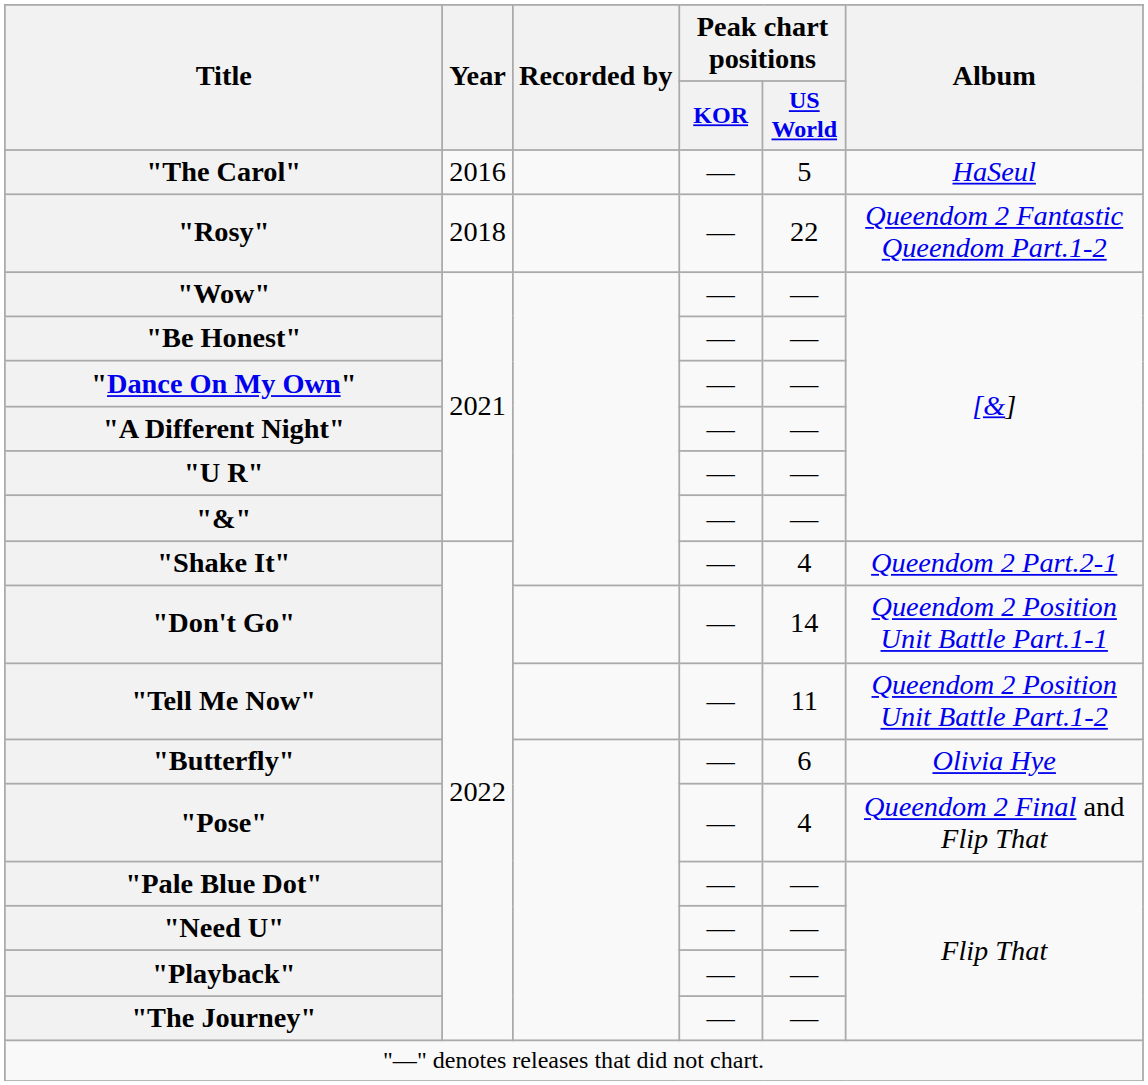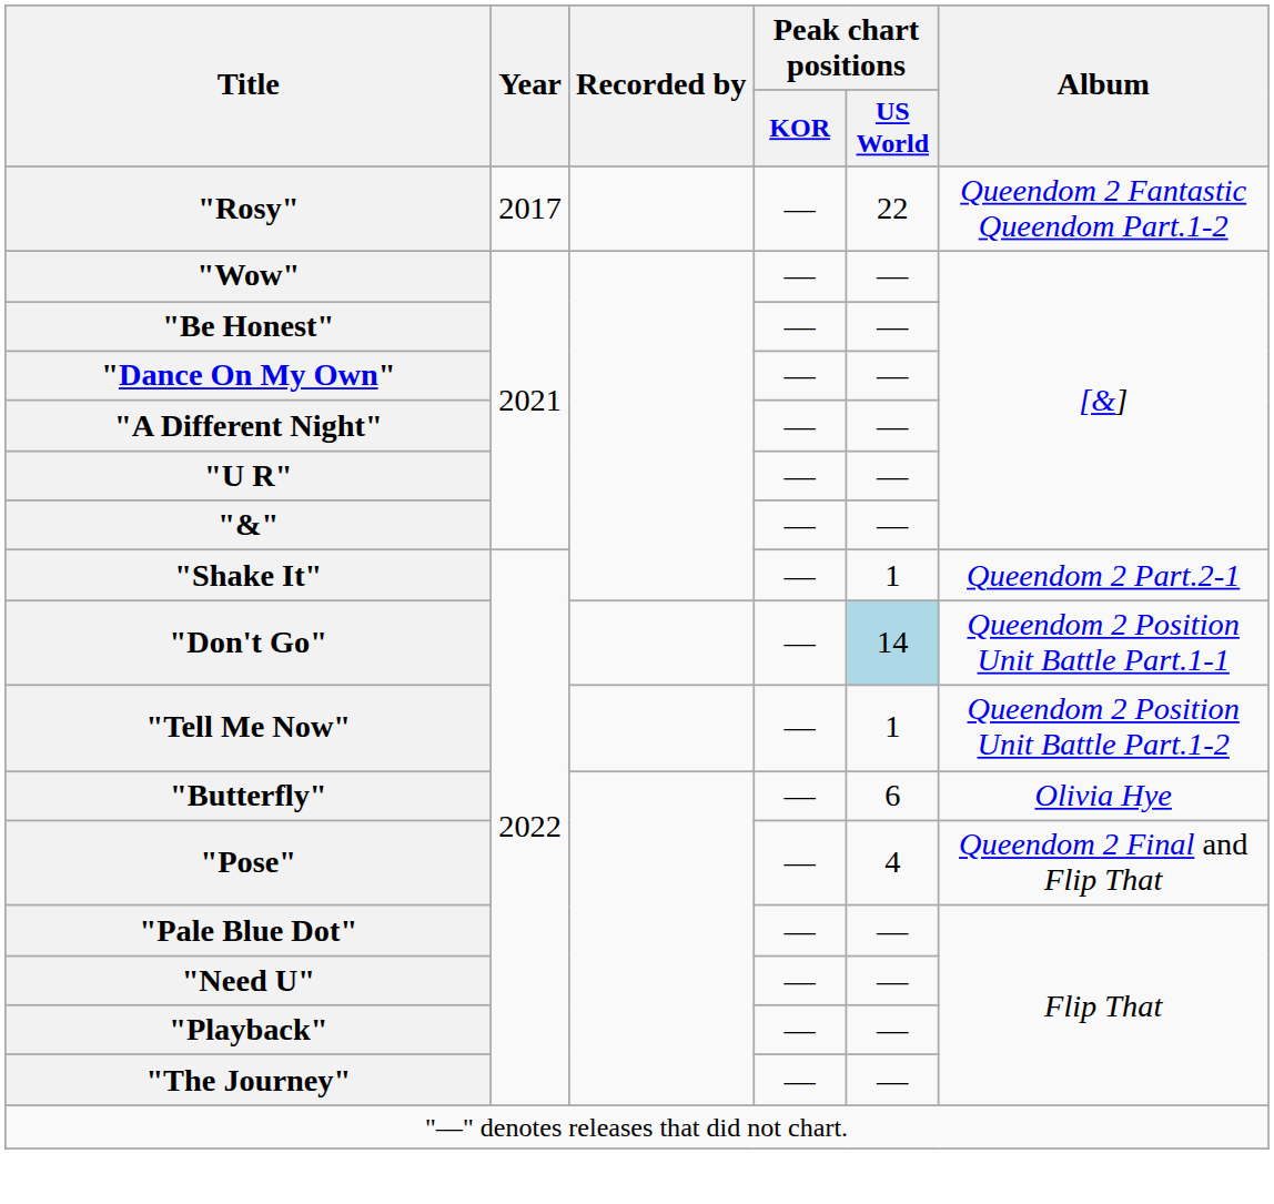- row: "The Carol" | 2016 | — | 5 | HaSeul
"Rosy" | Year: 2018 -> 2017
"Shake It" | Peak chart positions / US World: 4 -> 1
"Don't Go" | Peak chart positions / US World: no background -> lightblue background
"Tell Me Now" | Peak chart positions / US World: 11 -> 1
